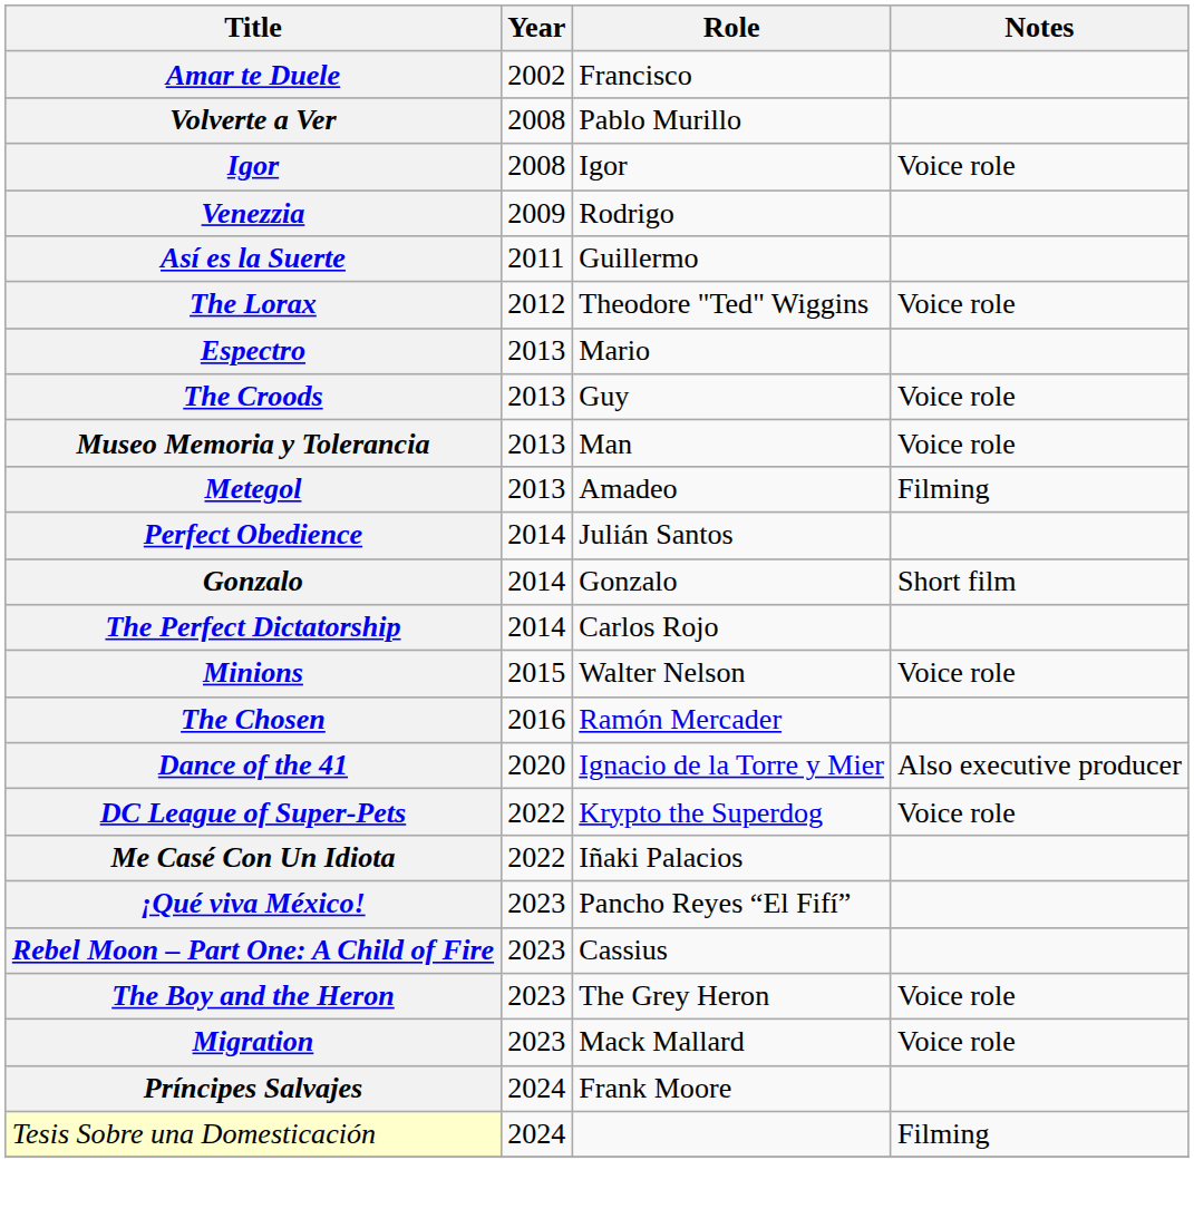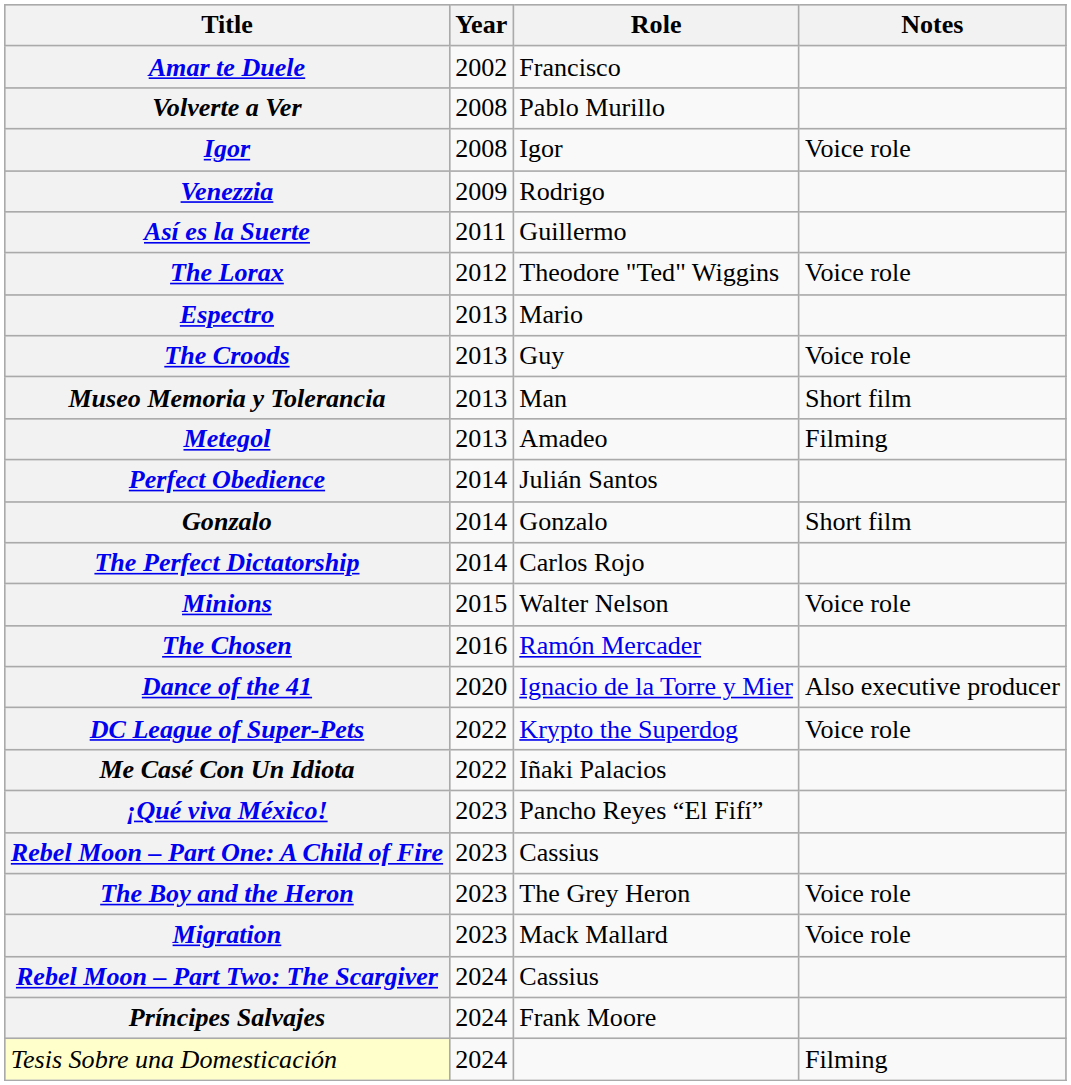Museo Memoria y Tolerancia | Notes: Voice role -> Short film
+ row: Rebel Moon – Part Two: The Scargiver | 2024 | Cassius
